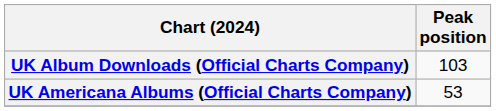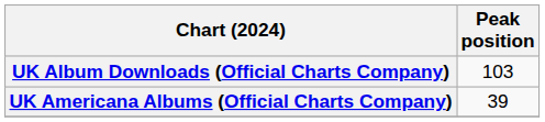UK Americana Albums (Official Charts Company) | Peak position: 53 -> 39
